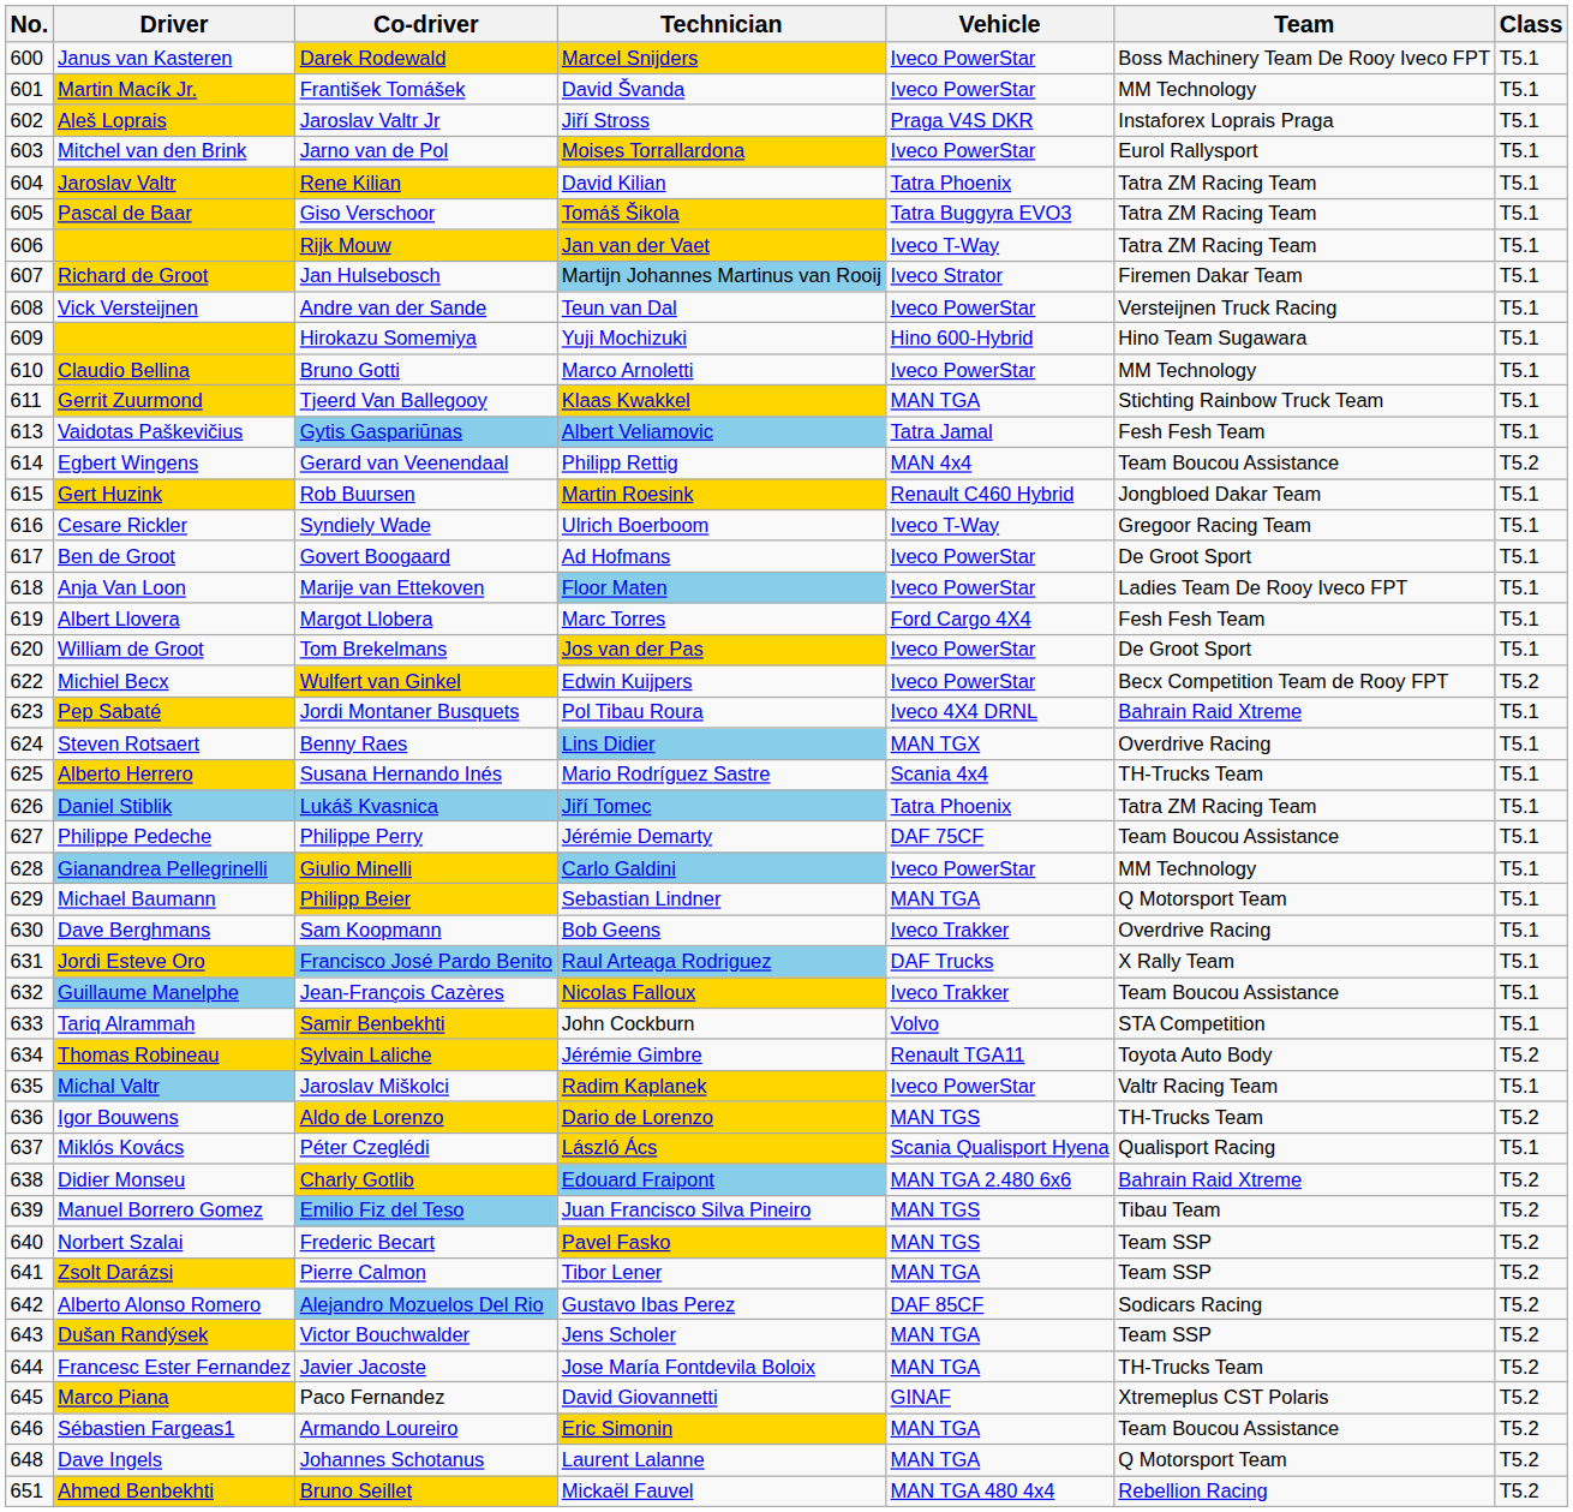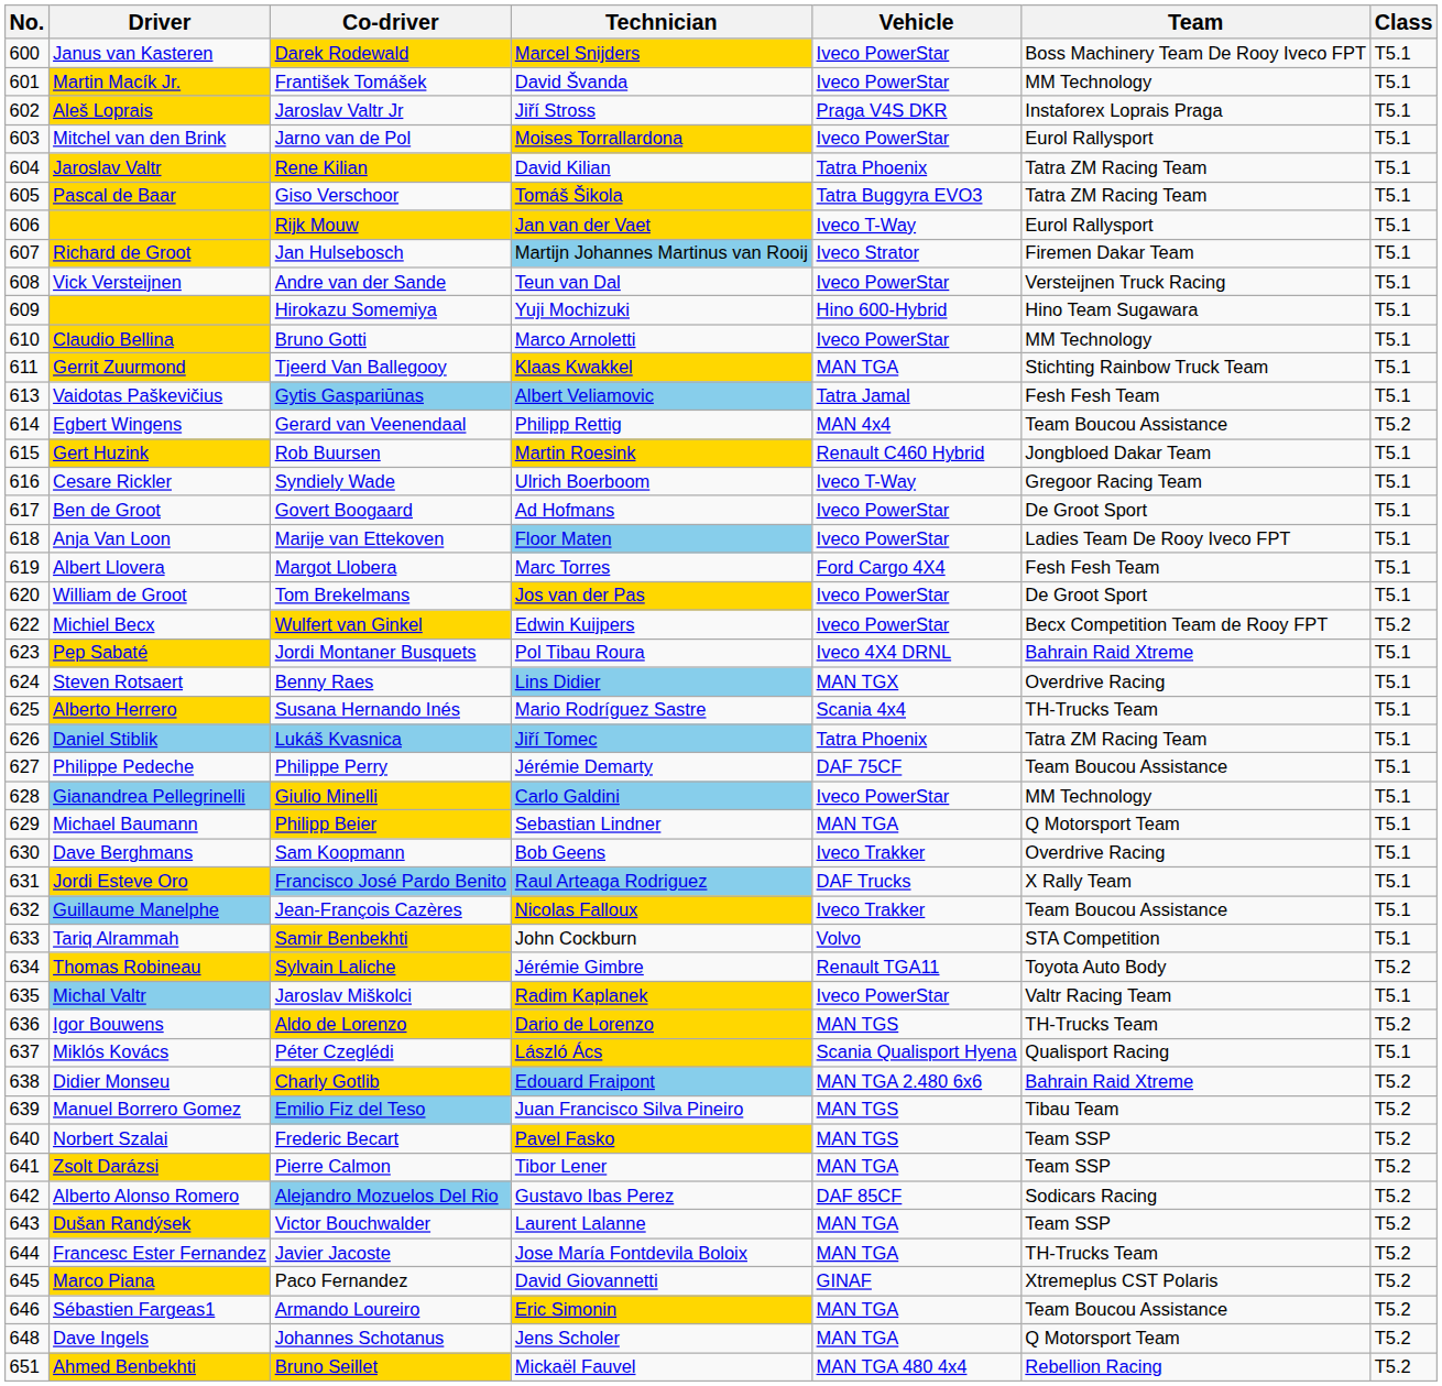Rijk Mouw | Team: Tatra ZM Racing Team -> Eurol Rallysport
Victor Bouchwalder | Technician: Jens Scholer -> Laurent Lalanne
Johannes Schotanus | Technician: Laurent Lalanne -> Jens Scholer
